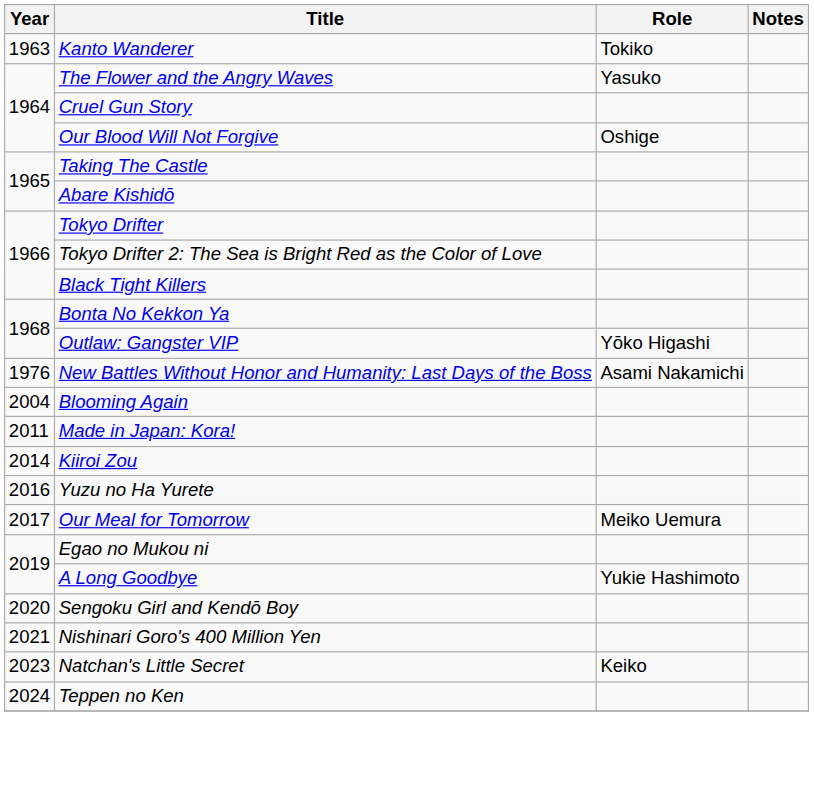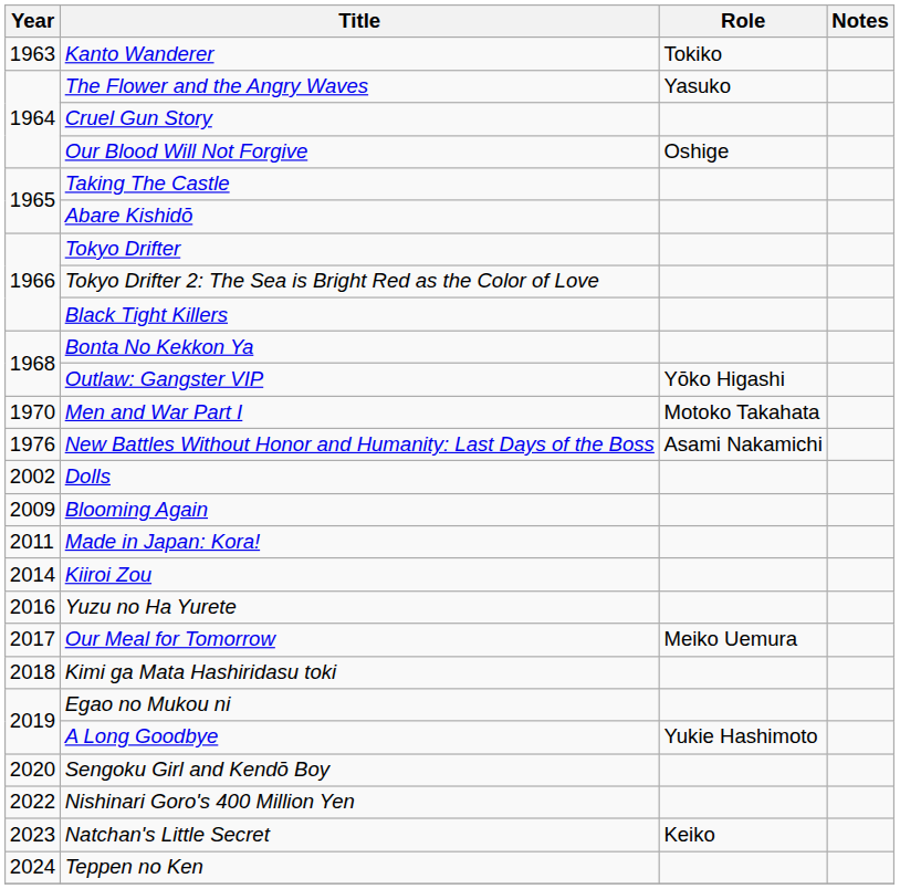+ row: 1970 | Men and War Part I | Motoko Takahata
+ row: 2002 | Dolls
Blooming Again | Year: 2004 -> 2009
+ row: 2018 | Kimi ga Mata Hashiridasu toki
Nishinari Goro's 400 Million Yen | Year: 2021 -> 2022
